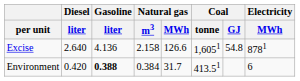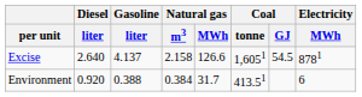Excise | Gasoline / liter: 4.136 -> 4.137
Excise | Coal / GJ: 54.8 -> 54.5
Environment | Diesel / liter: 0.420 -> 0.920
Environment | Gasoline / liter: bold -> normal
